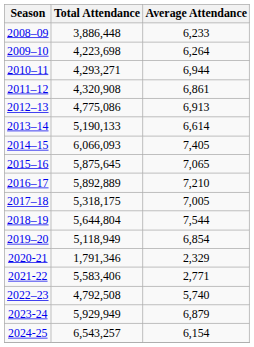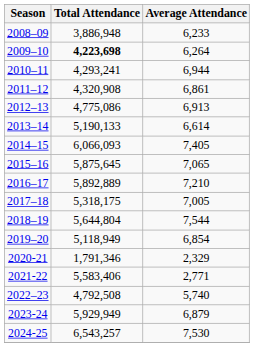2008–09 | Total Attendance: 3,886,448 -> 3,886,948
2009–10 | Total Attendance: normal -> bold
2010–11 | Total Attendance: 4,293,271 -> 4,293,241
2024-25 | Average Attendance: 6,154 -> 7,530
